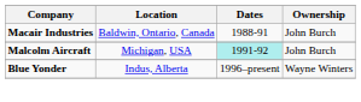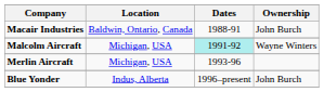Malcolm Aircraft | Ownership: John Burch -> Wayne Winters
+ row: Merlin Aircraft | Michigan, USA | 1993-96
Blue Yonder | Ownership: Wayne Winters -> John Burch
